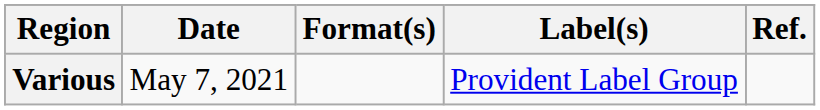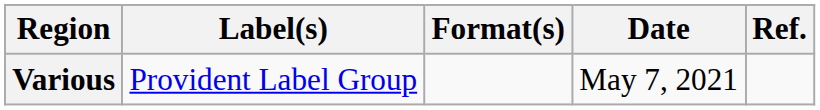columns swapped: Date <-> Label(s)
